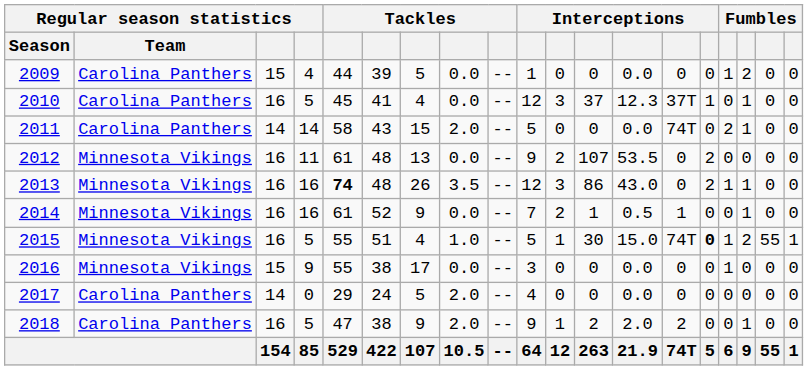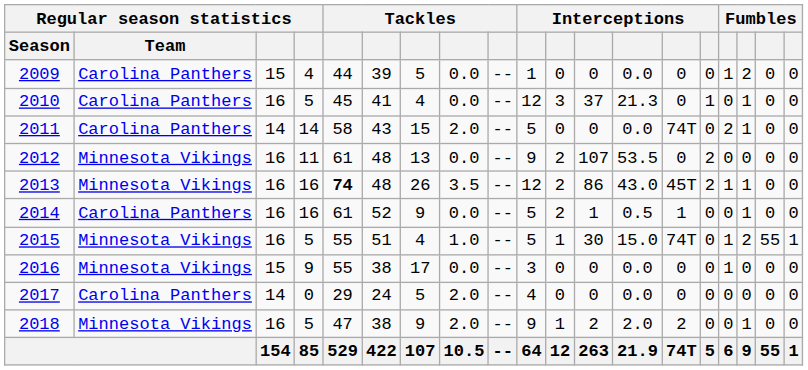2010 | column 13: 12.3 -> 21.3
2010 | column 14: 37T -> 0
2013 | column 11: 3 -> 2
2013 | column 14: 0 -> 45T
2014 | Regular season statistics / Team: Minnesota Vikings -> Carolina Panthers
2014 | column 10: 7 -> 5
2015 | column 15: bold -> normal
2018 | Regular season statistics / Team: Carolina Panthers -> Minnesota Vikings
